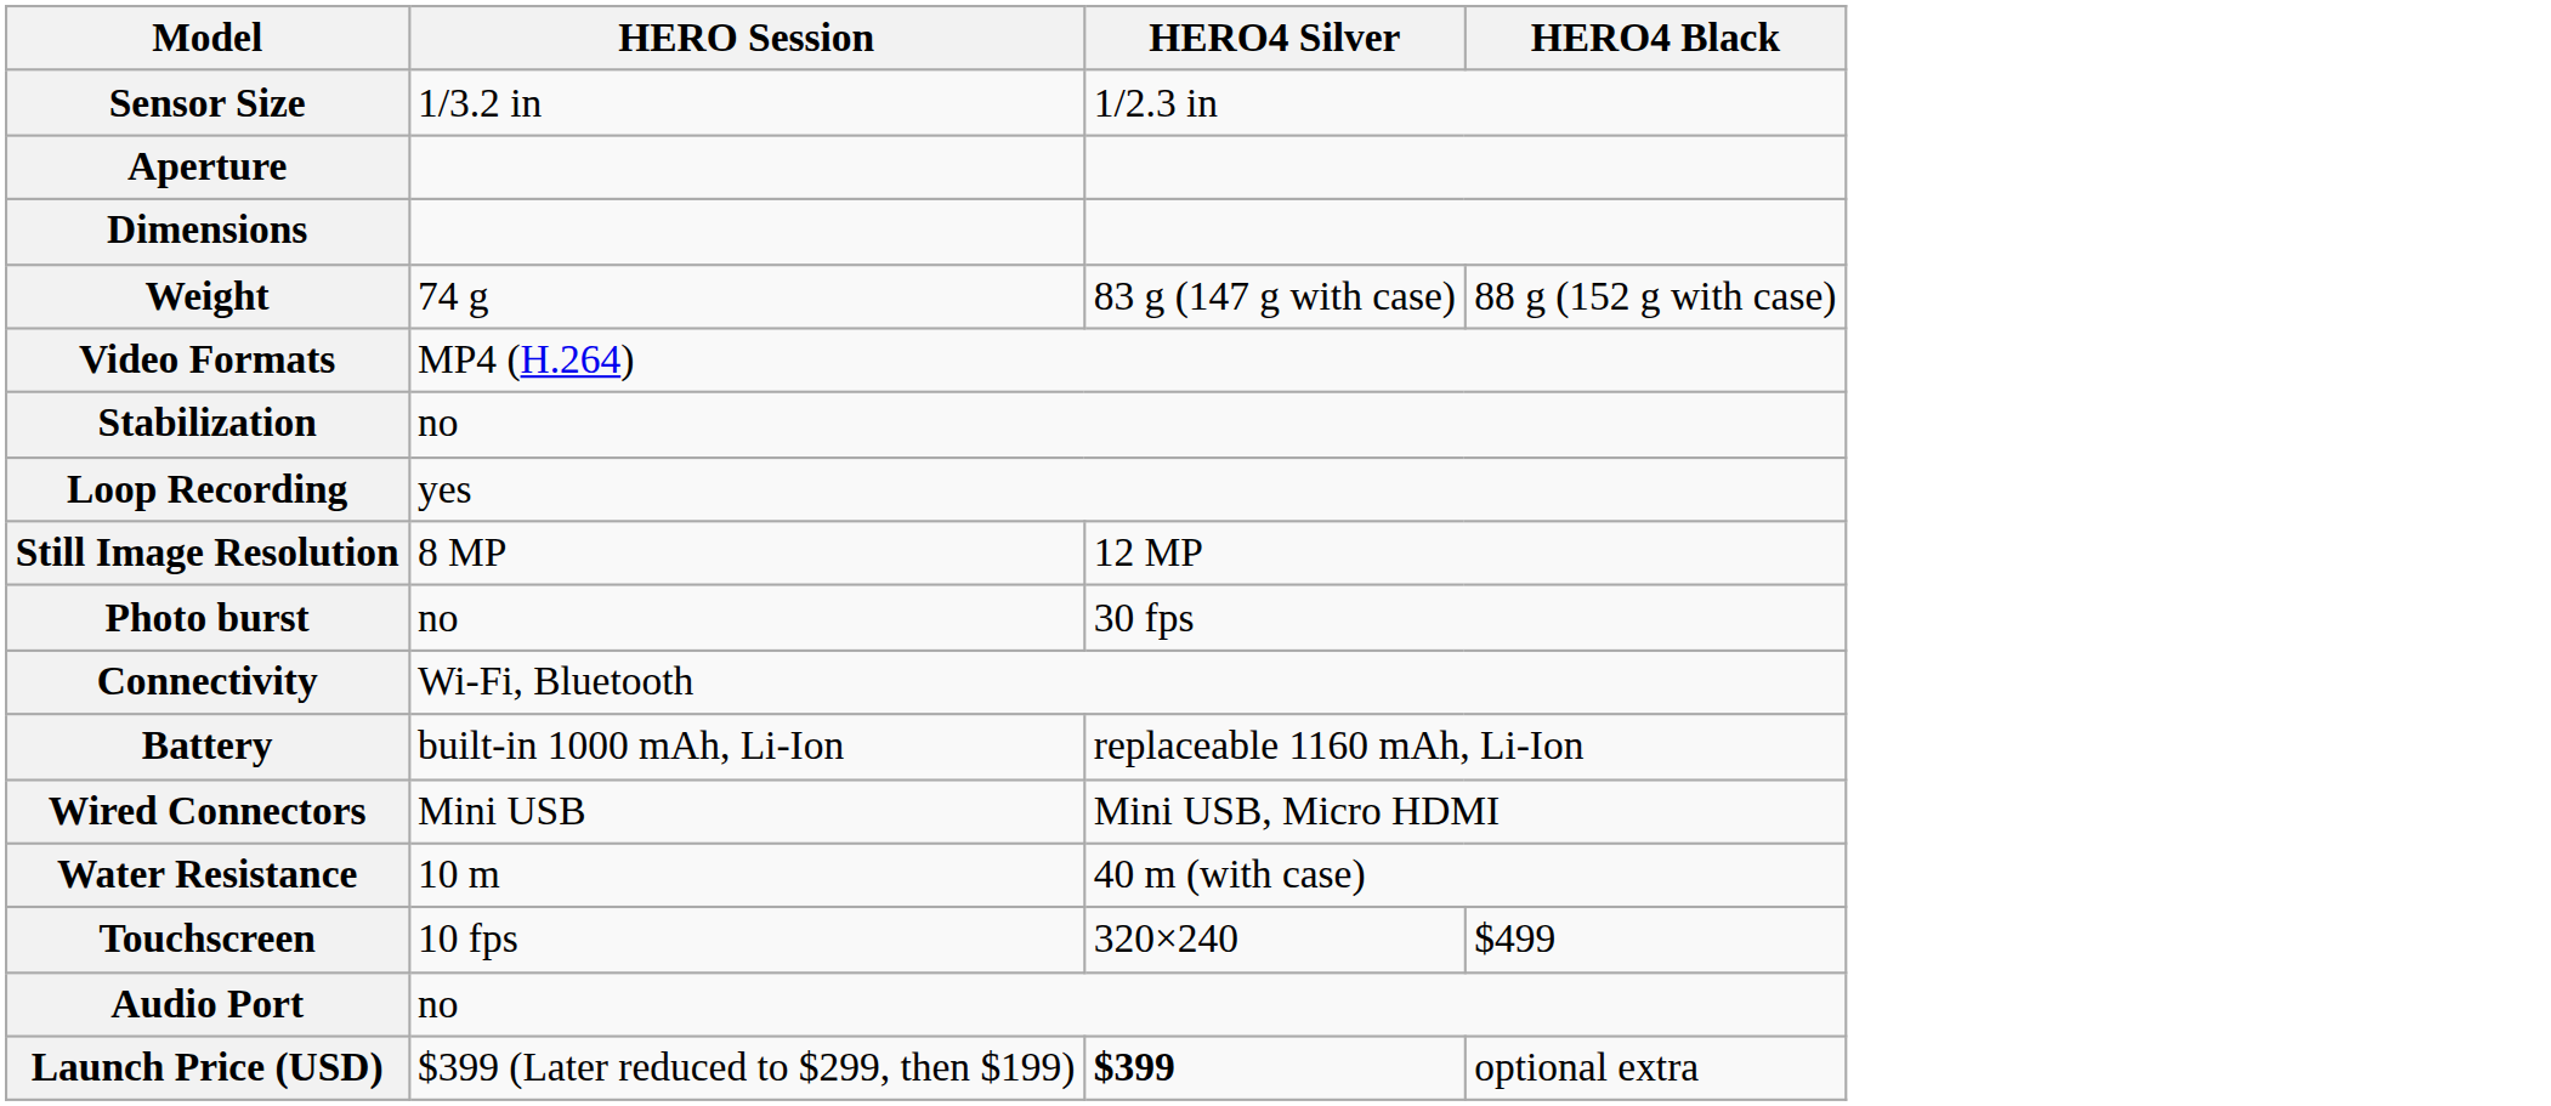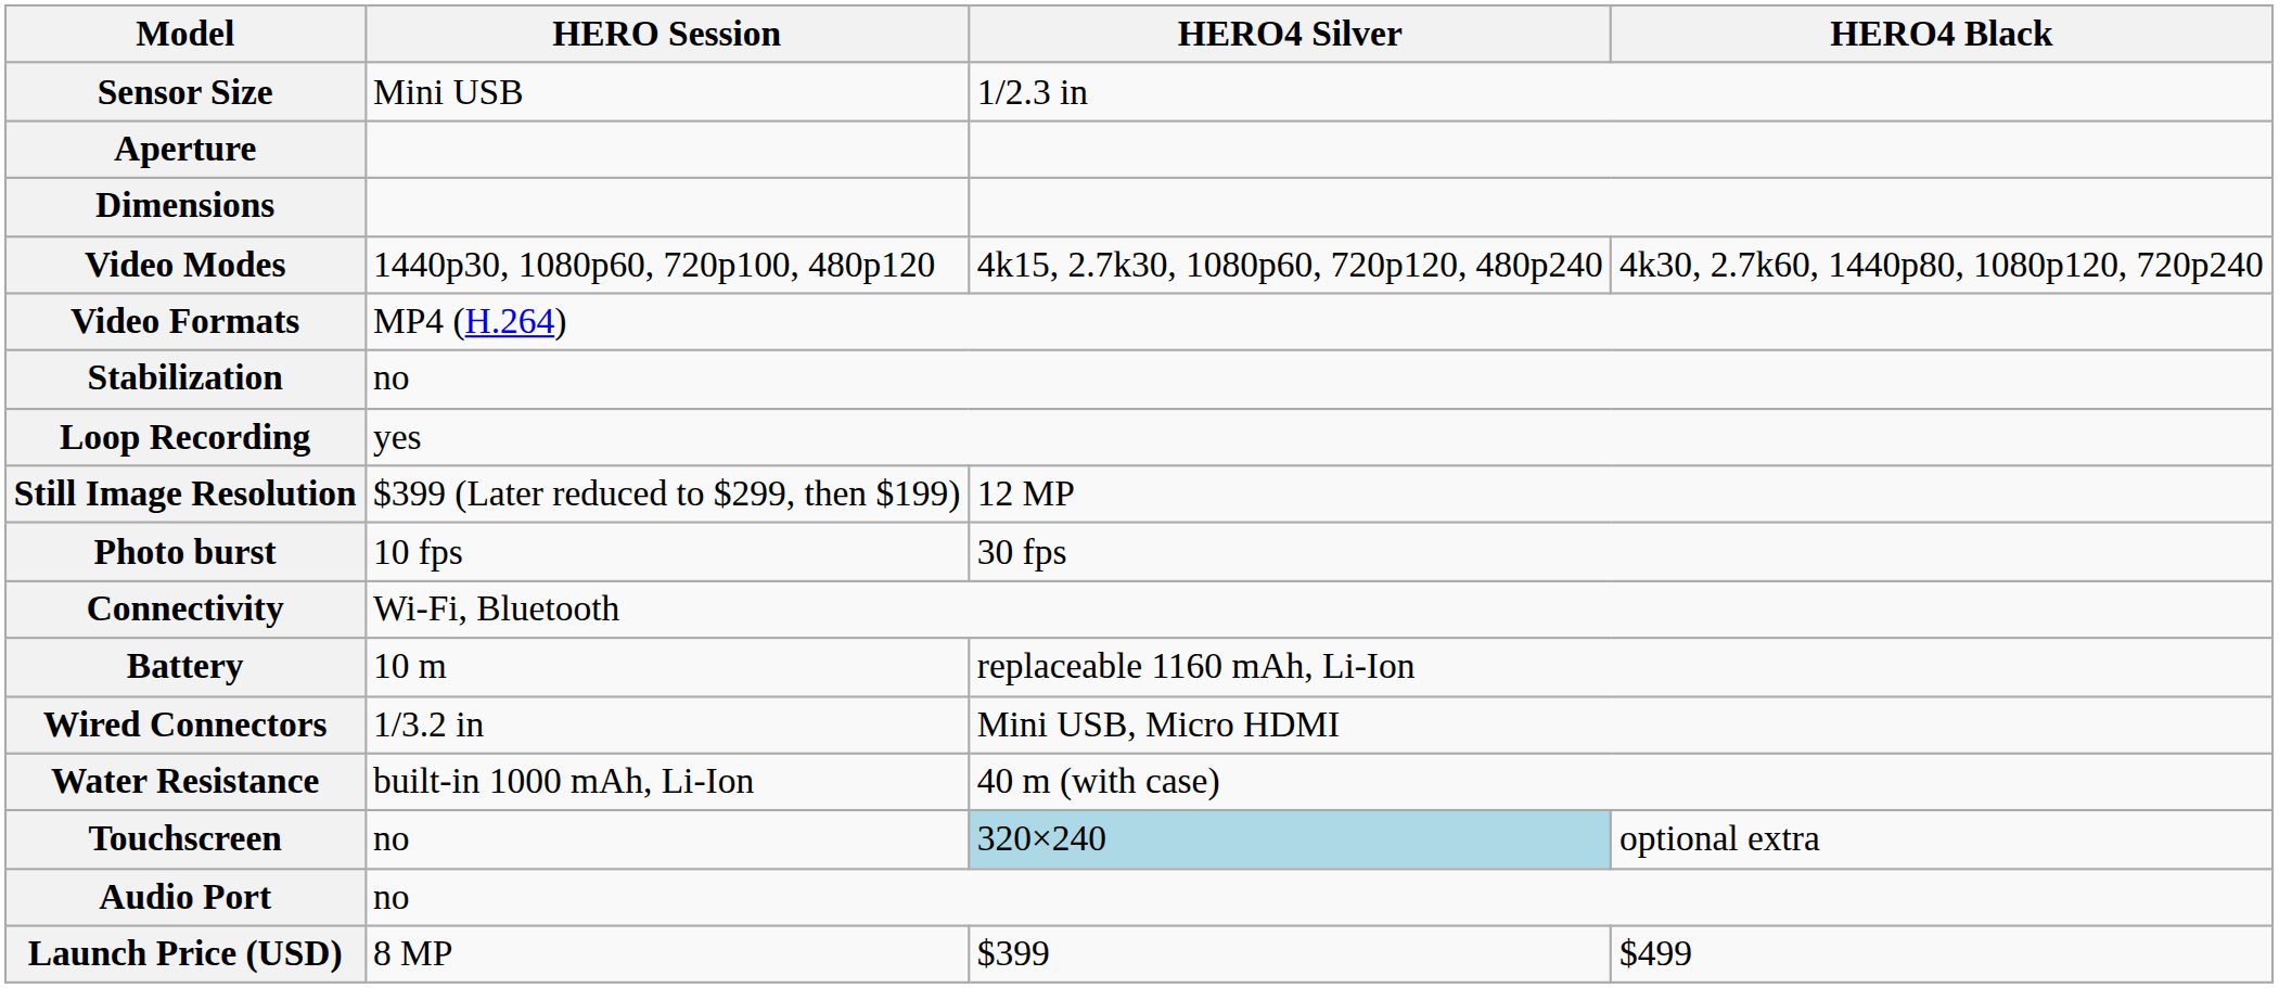Sensor Size | HERO Session: 1/3.2 in -> Mini USB
- row: Weight | 74 g | 83 g (147 g with case) | 88 g (152 g with case)
+ row: Video Modes | 1440p30, 1080p60, 720p100, 480p120 | 4k15, 2.7k30, 1080p60, 720p120, 480p240 | 4k30, 2.7k60, 1440p80, 1080p120, 720p240
Still Image Resolution | HERO Session: 8 MP -> $399 (Later reduced to $299, then $199)
Photo burst | HERO Session: no -> 10 fps
Battery | HERO Session: built-in 1000 mAh, Li-Ion -> 10 m
Wired Connectors | HERO Session: Mini USB -> 1/3.2 in
Water Resistance | HERO Session: 10 m -> built-in 1000 mAh, Li-Ion
Touchscreen | HERO Session: 10 fps -> no
Touchscreen | HERO4 Silver: no background -> lightblue background
Touchscreen | HERO4 Black: $499 -> optional extra
Launch Price (USD) | HERO Session: $399 (Later reduced to $299, then $199) -> 8 MP
Launch Price (USD) | HERO4 Silver: bold -> normal
Launch Price (USD) | HERO4 Black: optional extra -> $499
